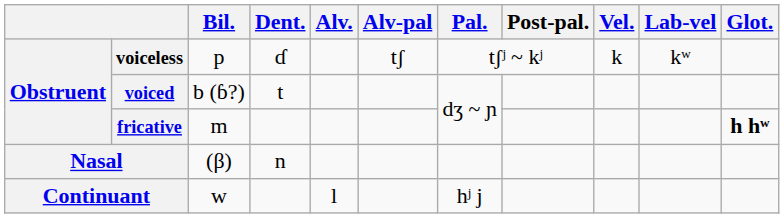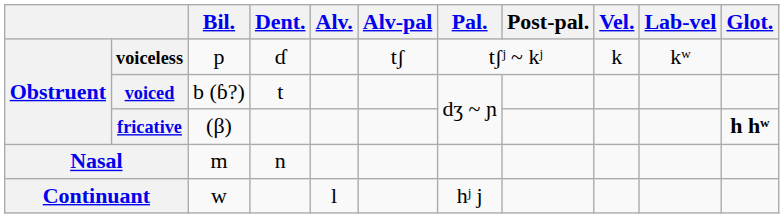fricative | Bil.: m -> (β)
Nasal | Bil.: (β) -> m
